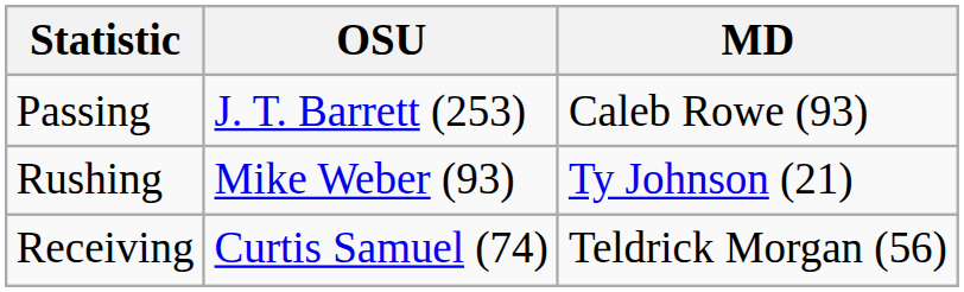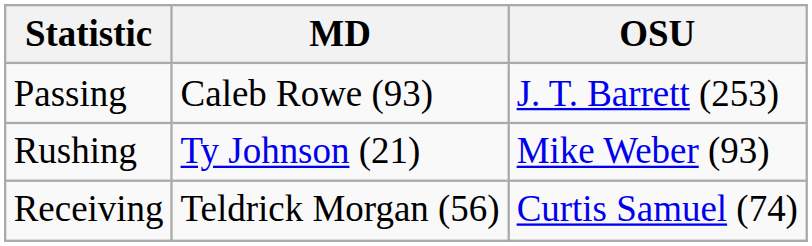columns swapped: OSU <-> MD
